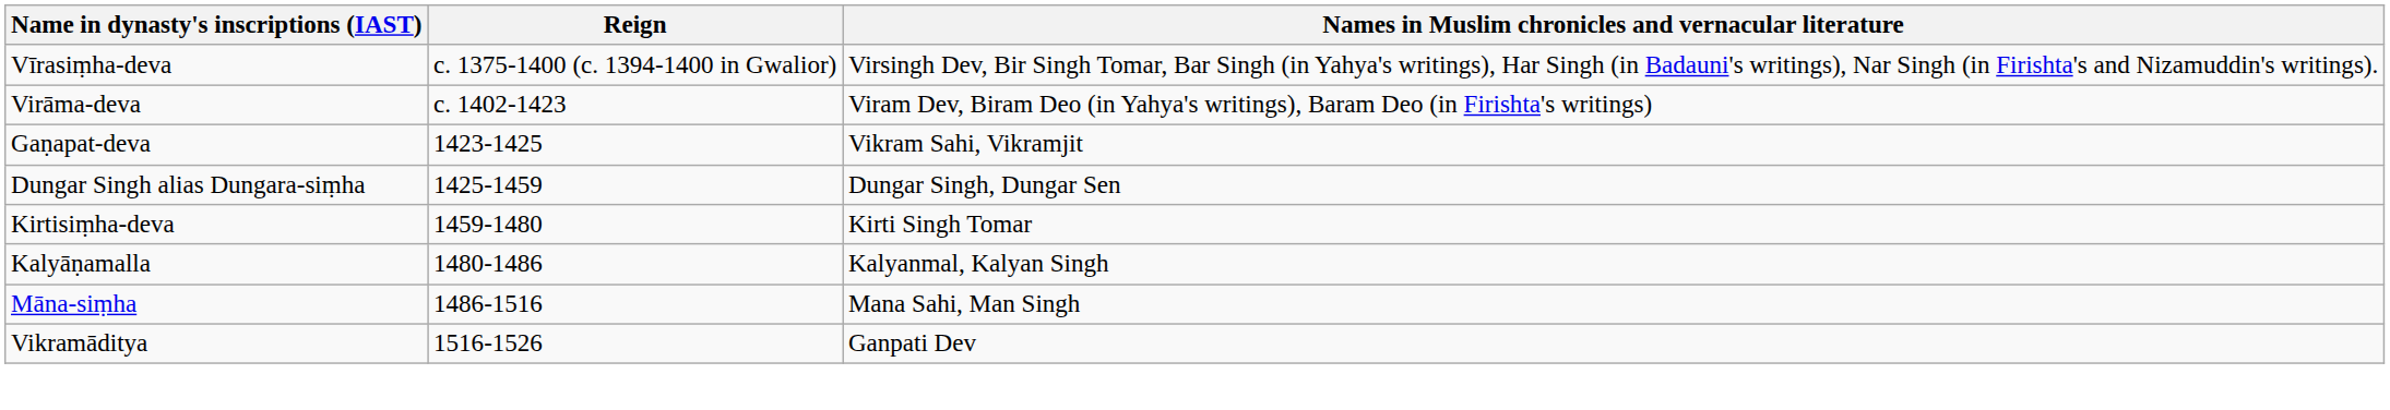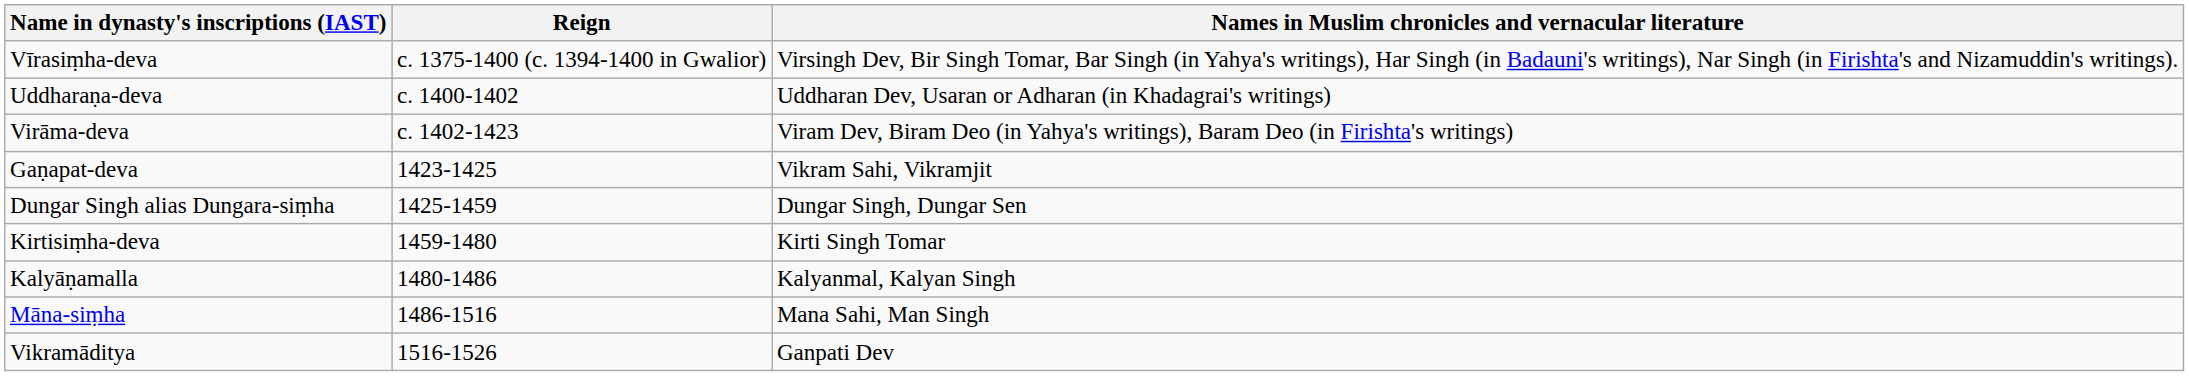+ row: Uddharaṇa-deva | c. 1400-1402 | Uddharan Dev, Usaran or Adharan (in Khadagrai's writings)
